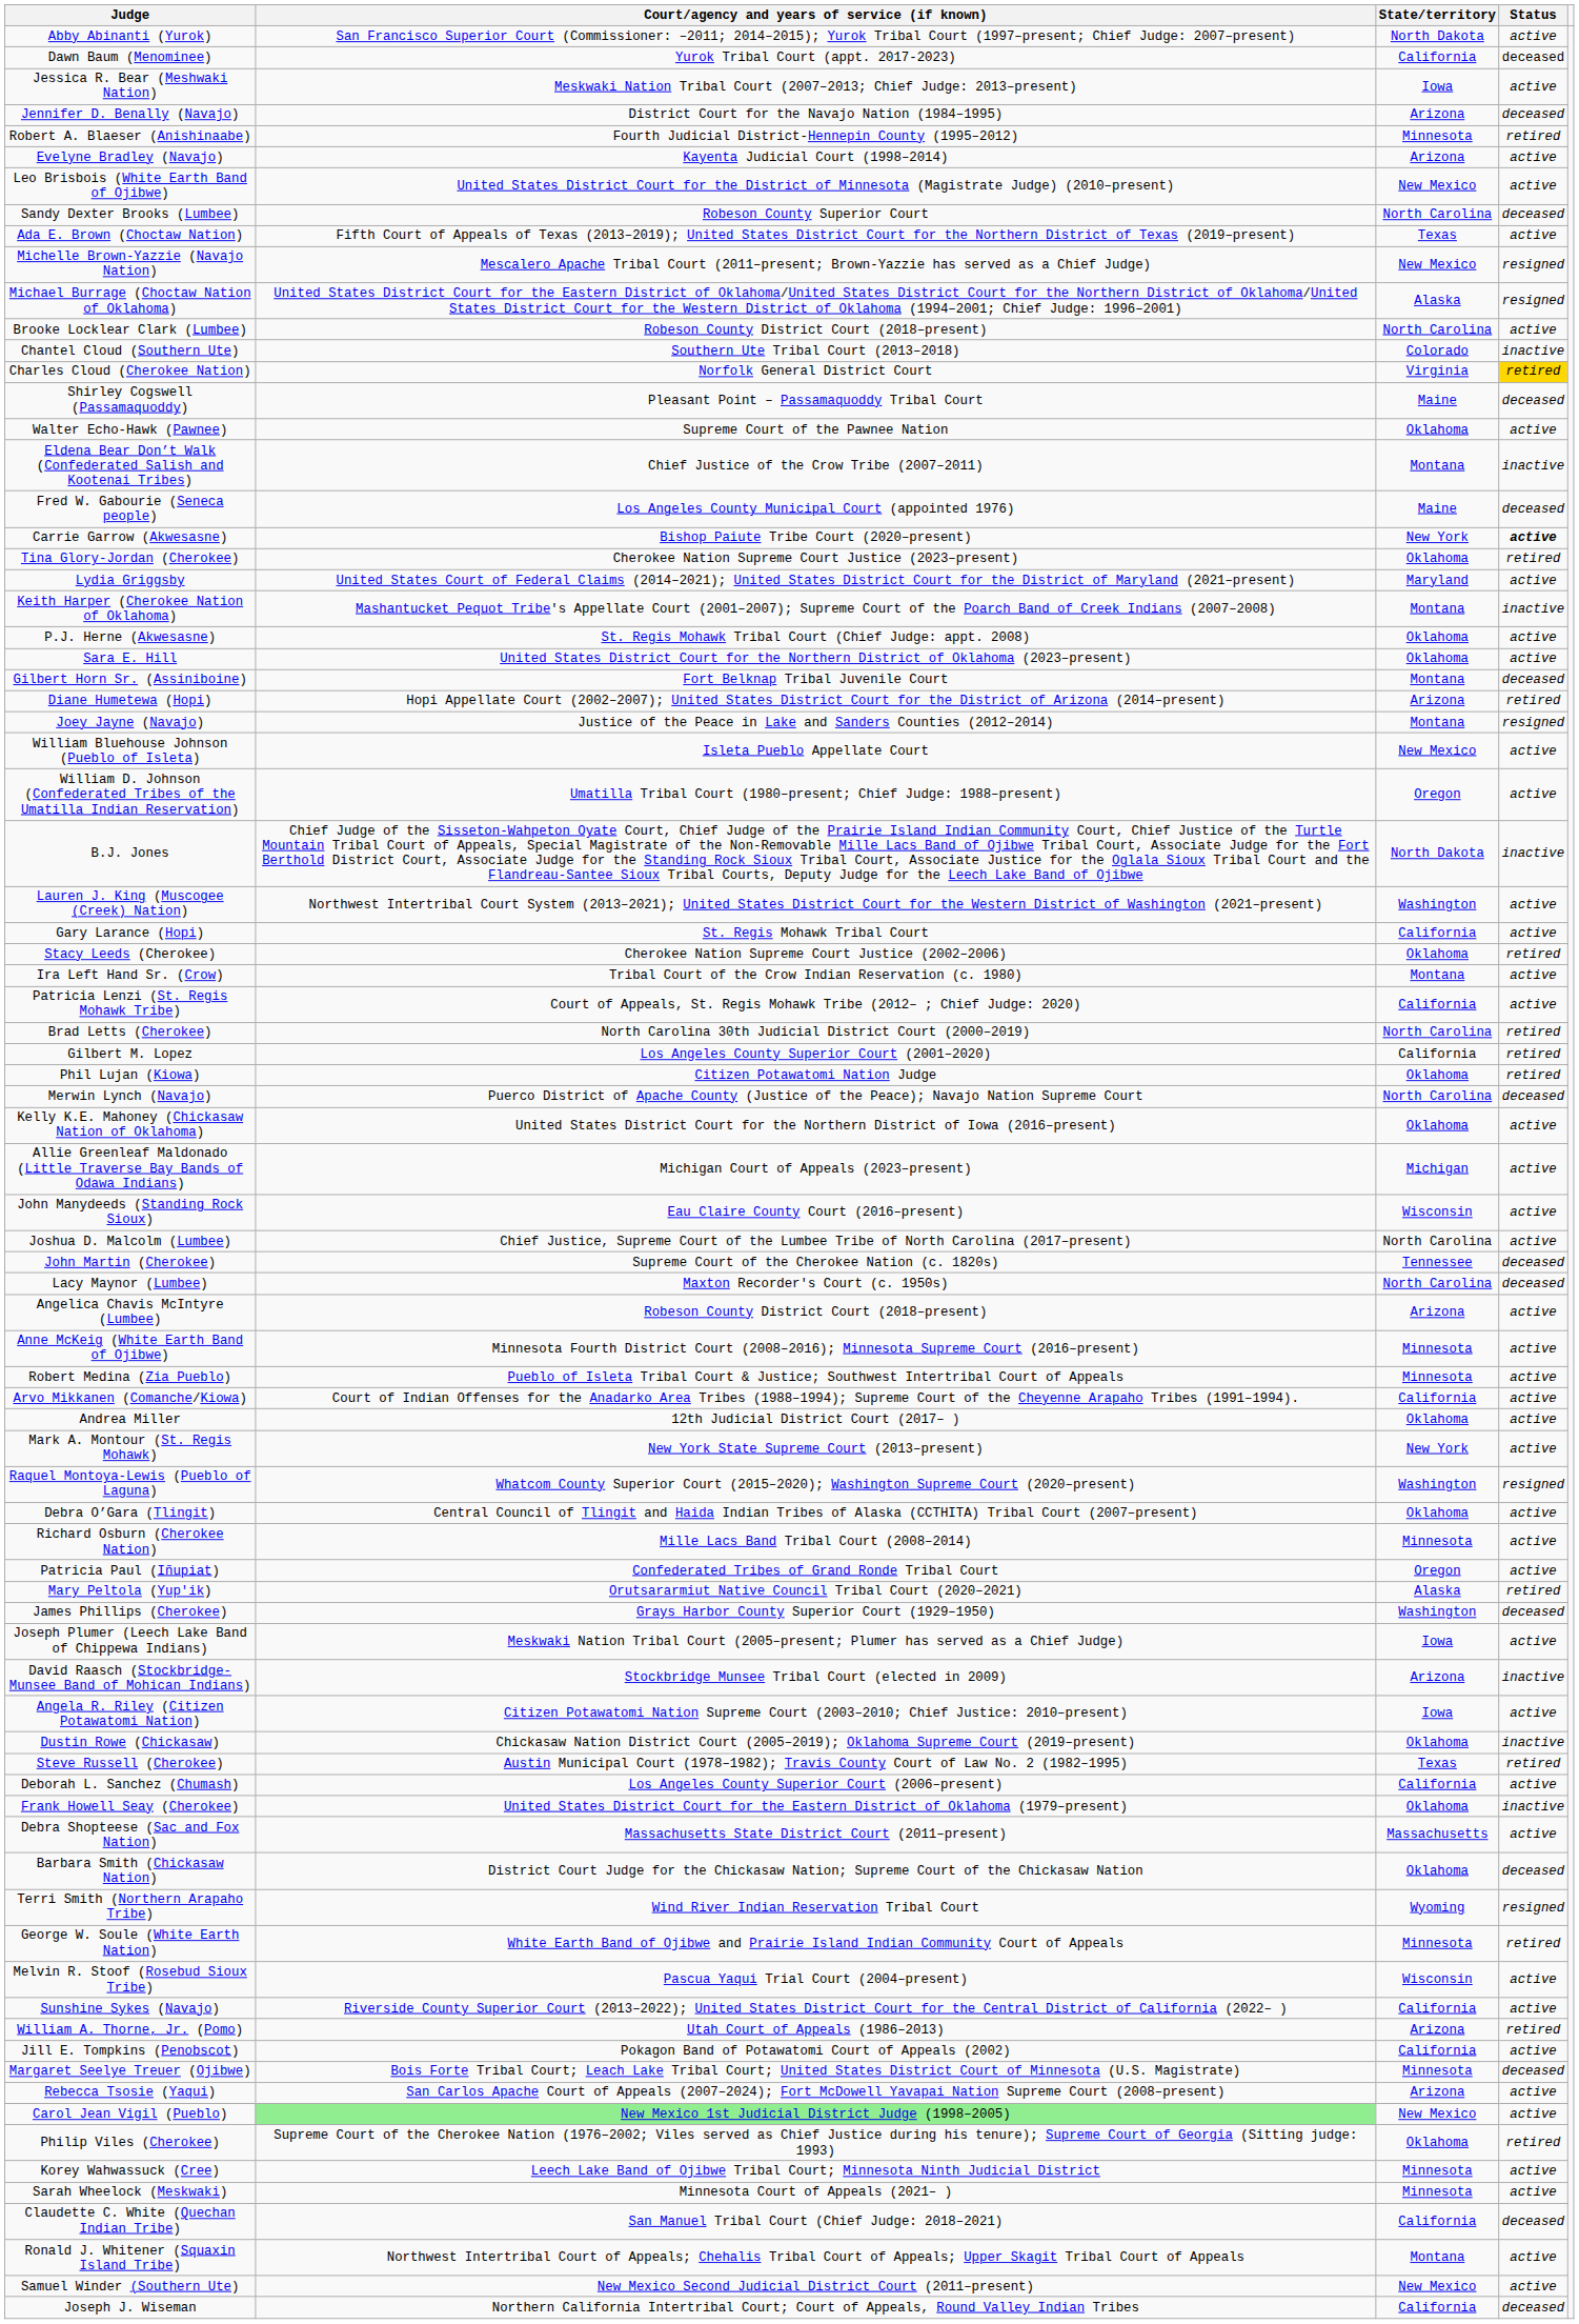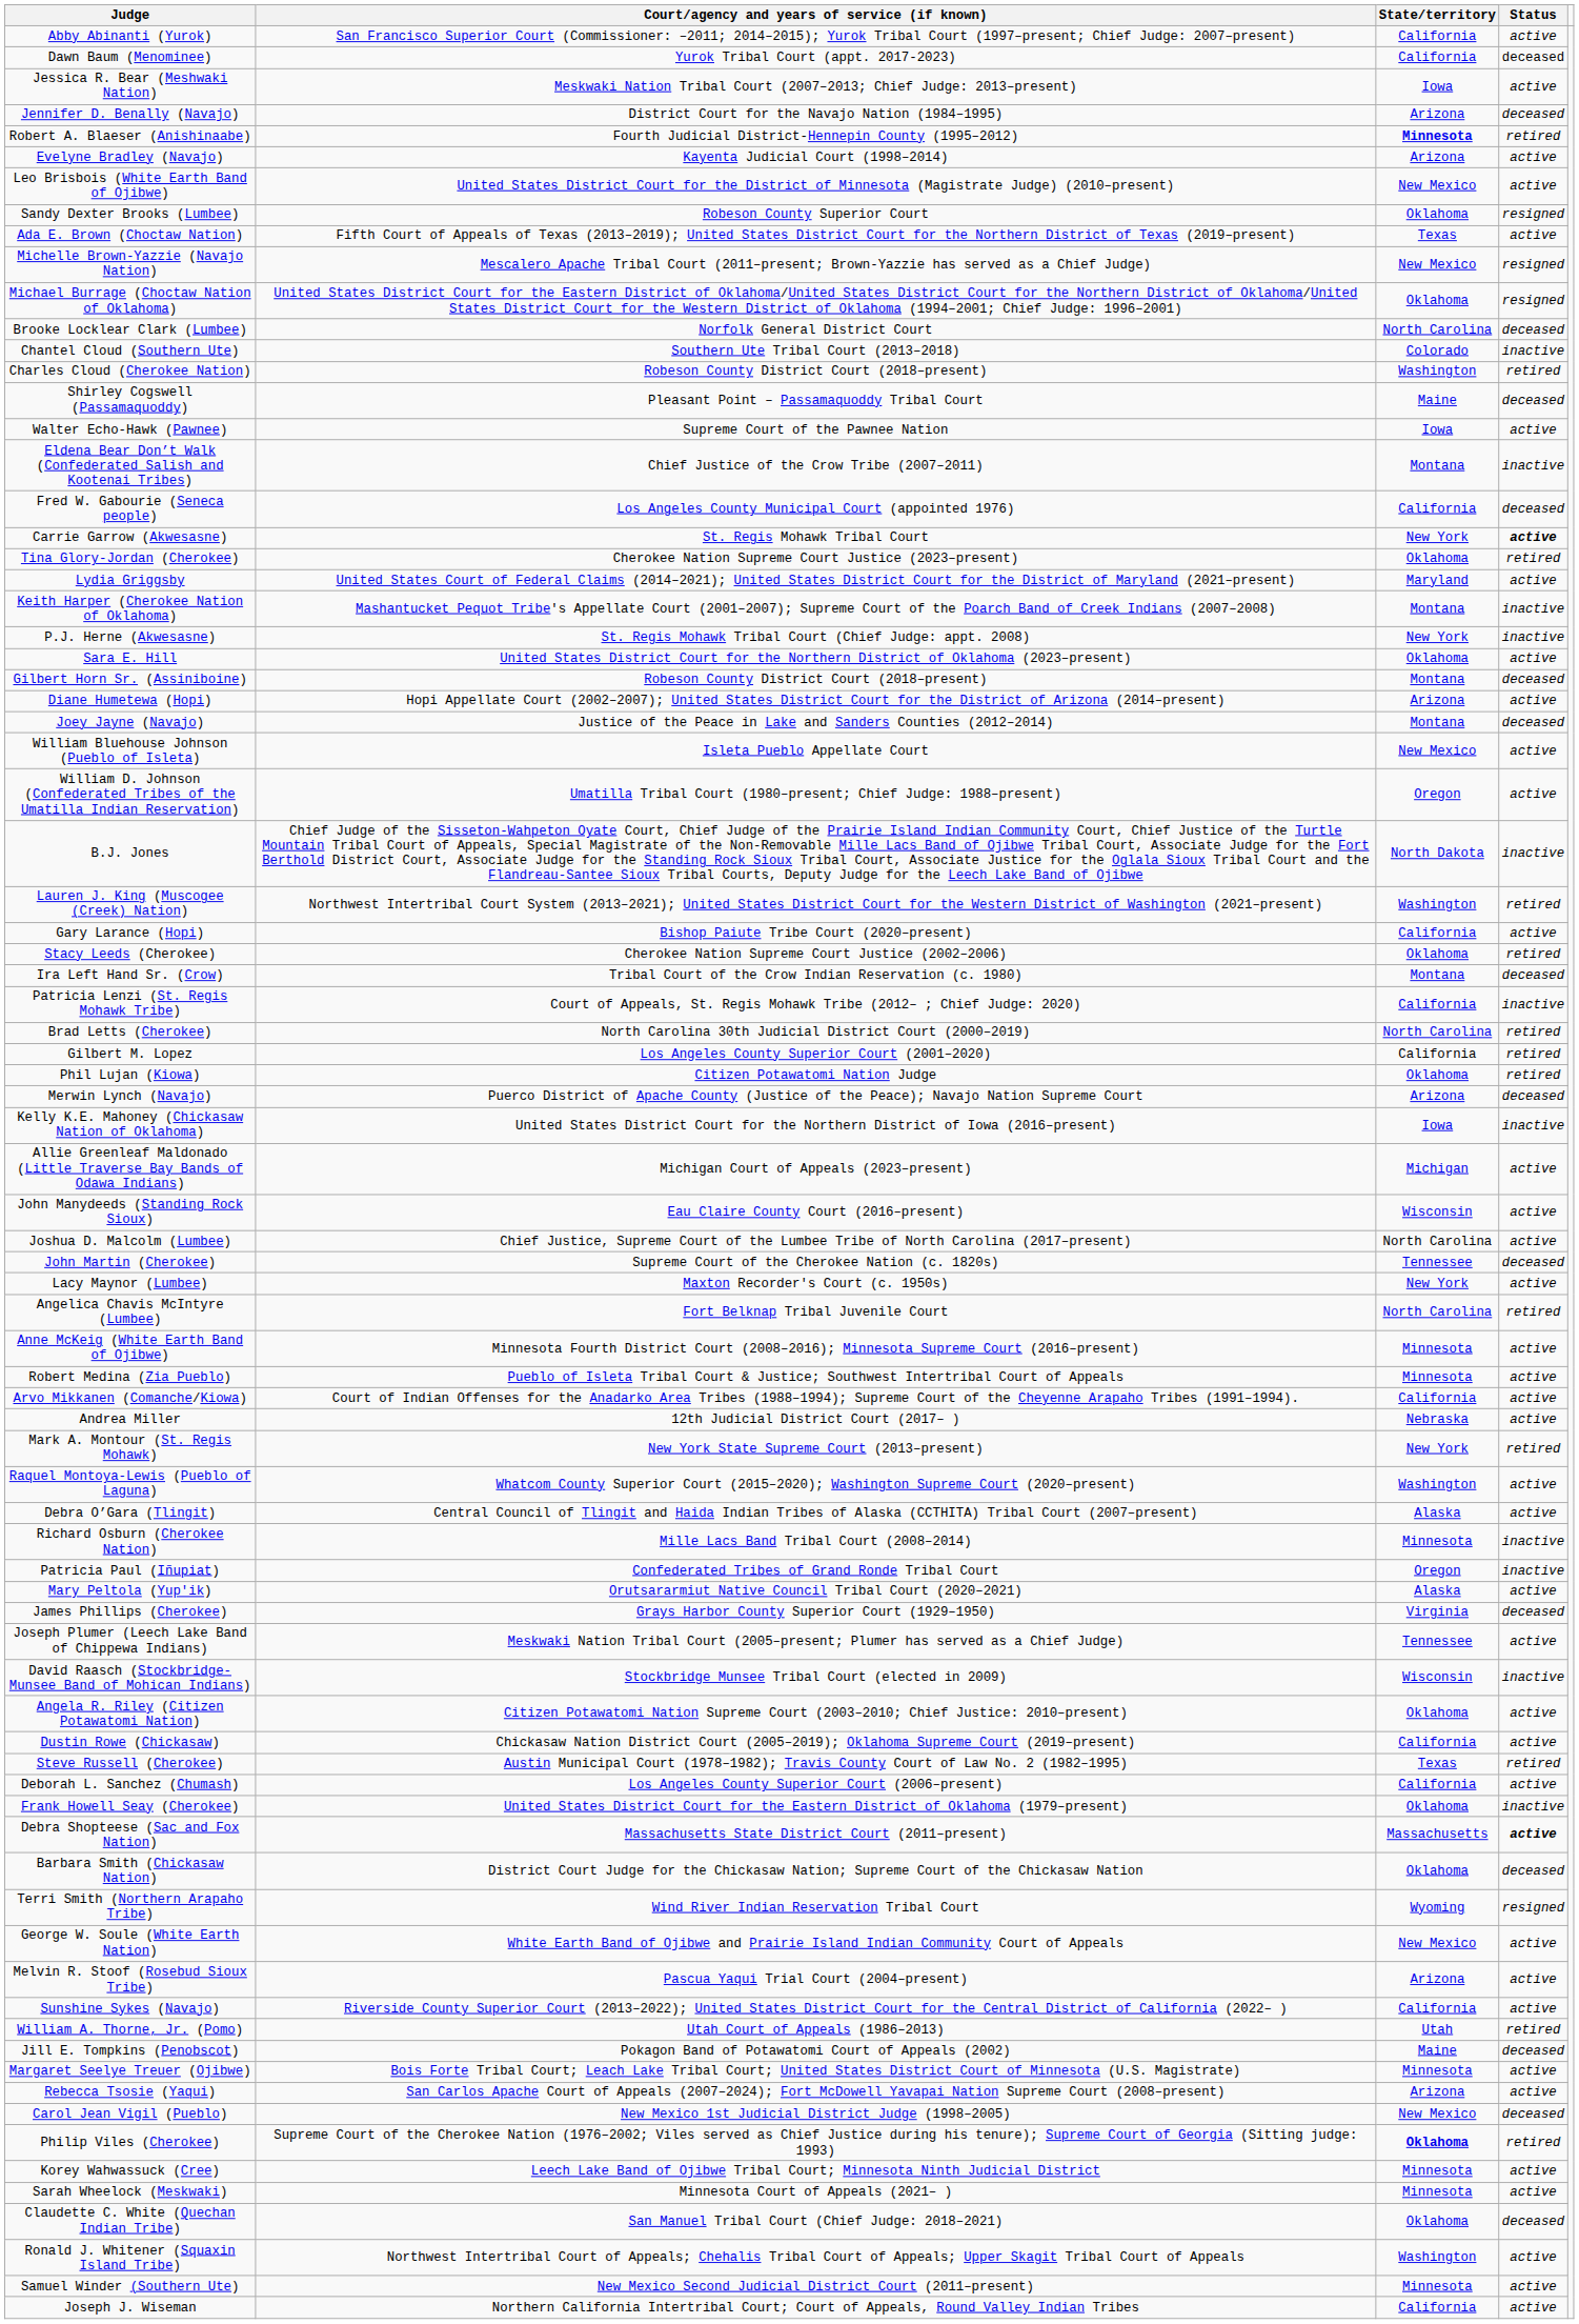Abby Abinanti (Yurok) | State/territory: North Dakota -> California
Robert A. Blaeser (Anishinaabe) | State/territory: normal -> bold
Sandy Dexter Brooks (Lumbee) | State/territory: North Carolina -> Oklahoma
Sandy Dexter Brooks (Lumbee) | Status: deceased -> resigned
Michael Burrage (Choctaw Nation of Oklahoma) | State/territory: Alaska -> Oklahoma
Brooke Locklear Clark (Lumbee) | Court/agency and years of service (if known): Robeson County District Court (2018–present) -> Norfolk General District Court
Brooke Locklear Clark (Lumbee) | Status: active -> deceased
Charles Cloud (Cherokee Nation) | Court/agency and years of service (if known): Norfolk General District Court -> Robeson County District Court (2018–present)
Charles Cloud (Cherokee Nation) | State/territory: Virginia -> Washington
Charles Cloud (Cherokee Nation) | Status: gold background -> no background
Walter Echo-Hawk (Pawnee) | State/territory: Oklahoma -> Iowa
Fred W. Gabourie (Seneca people) | State/territory: Maine -> California
Carrie Garrow (Akwesasne) | Court/agency and years of service (if known): Bishop Paiute Tribe Court (2020–present) -> St. Regis Mohawk Tribal Court
P.J. Herne (Akwesasne) | State/territory: Oklahoma -> New York
P.J. Herne (Akwesasne) | Status: active -> inactive
Gilbert Horn Sr. (Assiniboine) | Court/agency and years of service (if known): Fort Belknap Tribal Juvenile Court -> Robeson County District Court (2018–present)
Diane Humetewa (Hopi) | Status: retired -> active
Joey Jayne (Navajo) | Status: resigned -> deceased
Lauren J. King (Muscogee (Creek) Nation) | Status: active -> retired
Gary Larance (Hopi) | Court/agency and years of service (if known): St. Regis Mohawk Tribal Court -> Bishop Paiute Tribe Court (2020–present)
Ira Left Hand Sr. (Crow) | Status: active -> deceased
Patricia Lenzi (St. Regis Mohawk Tribe) | Status: active -> inactive
Merwin Lynch (Navajo) | State/territory: North Carolina -> Arizona
Kelly K.E. Mahoney (Chickasaw Nation of Oklahoma) | State/territory: Oklahoma -> Iowa
Kelly K.E. Mahoney (Chickasaw Nation of Oklahoma) | Status: active -> inactive
Lacy Maynor (Lumbee) | State/territory: North Carolina -> New York
Lacy Maynor (Lumbee) | Status: deceased -> active
Angelica Chavis McIntyre (Lumbee) | Court/agency and years of service (if known): Robeson County District Court (2018–present) -> Fort Belknap Tribal Juvenile Court
Angelica Chavis McIntyre (Lumbee) | State/territory: Arizona -> North Carolina
Angelica Chavis McIntyre (Lumbee) | Status: active -> retired
Andrea Miller | State/territory: Oklahoma -> Nebraska
Mark A. Montour (St. Regis Mohawk) | Status: active -> retired
Raquel Montoya-Lewis (Pueblo of Laguna) | Status: resigned -> active
Debra O’Gara (Tlingit) | State/territory: Oklahoma -> Alaska
Richard Osburn (Cherokee Nation) | Status: active -> inactive
Patricia Paul (Iñupiat) | Status: active -> inactive
Mary Peltola (Yup'ik) | Status: retired -> active
James Phillips (Cherokee) | State/territory: Washington -> Virginia
Joseph Plumer (Leech Lake Band of Chippewa Indians) | State/territory: Iowa -> Tennessee
David Raasch (Stockbridge-Munsee Band of Mohican Indians) | State/territory: Arizona -> Wisconsin
Angela R. Riley (Citizen Potawatomi Nation) | State/territory: Iowa -> Oklahoma
Dustin Rowe (Chickasaw) | State/territory: Oklahoma -> California
Dustin Rowe (Chickasaw) | Status: inactive -> active
Debra Shopteese (Sac and Fox Nation) | Status: normal -> bold
George W. Soule (White Earth Nation) | State/territory: Minnesota -> New Mexico
George W. Soule (White Earth Nation) | Status: retired -> active
Melvin R. Stoof (Rosebud Sioux Tribe) | State/territory: Wisconsin -> Arizona
William A. Thorne, Jr. (Pomo) | State/territory: Arizona -> Utah
Jill E. Tompkins (Penobscot) | State/territory: California -> Maine
Jill E. Tompkins (Penobscot) | Status: active -> deceased
Margaret Seelye Treuer (Ojibwe) | Status: deceased -> active
Carol Jean Vigil (Pueblo) | Court/agency and years of service (if known): lightgreen background -> no background
Carol Jean Vigil (Pueblo) | Status: active -> deceased
Philip Viles (Cherokee) | State/territory: normal -> bold
Claudette C. White (Quechan Indian Tribe) | State/territory: California -> Oklahoma
Ronald J. Whitener (Squaxin Island Tribe) | State/territory: Montana -> Washington
Samuel Winder (Southern Ute) | State/territory: New Mexico -> Minnesota
Joseph J. Wiseman | Status: deceased -> active
